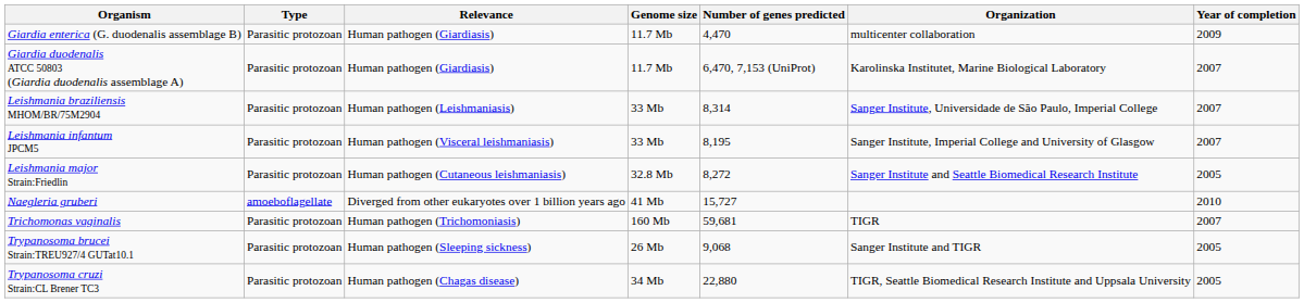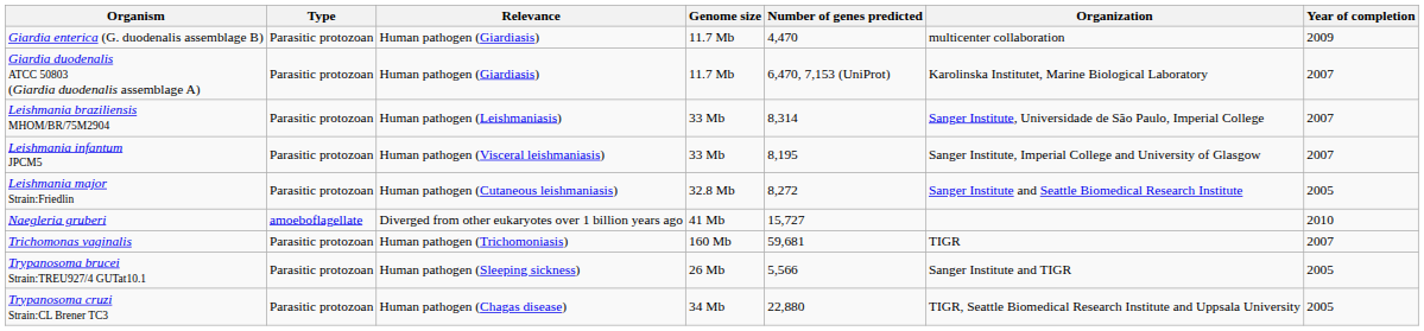Trypanosoma brucei Strain:TREU927/4 GUTat10.1 | Number of genes predicted: 9,068 -> 5,566
